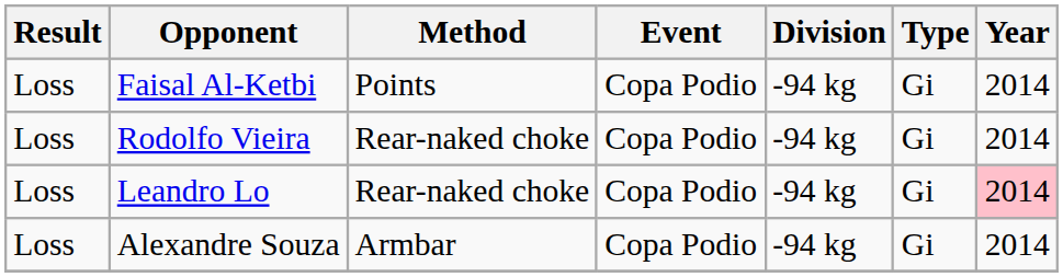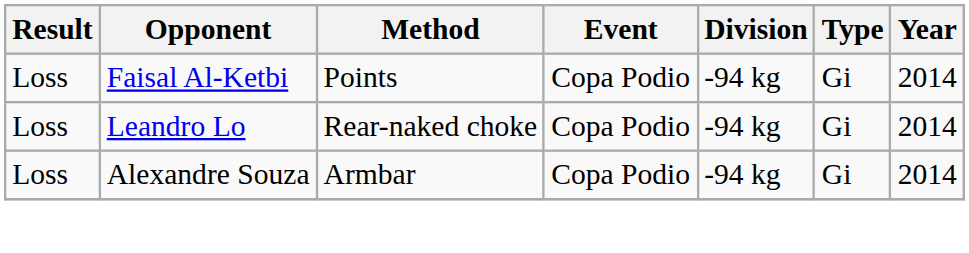- row: Loss | Rodolfo Vieira | Rear-naked choke | Copa Podio | -94 kg | Gi | 2014
Leandro Lo | Year: pink background -> no background
